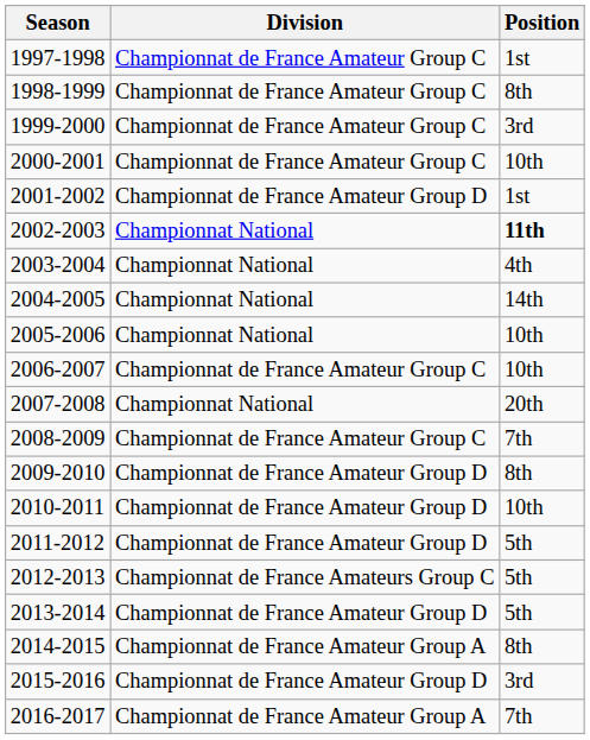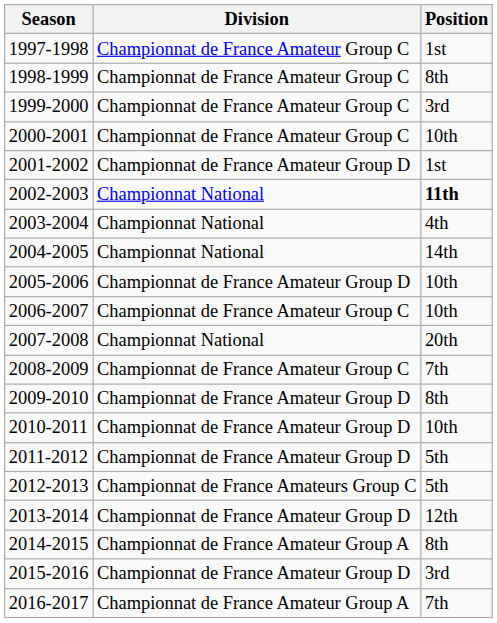2005-2006 | Division: Championnat National -> Championnat de France Amateur Group D
2013-2014 | Position: 5th -> 12th
